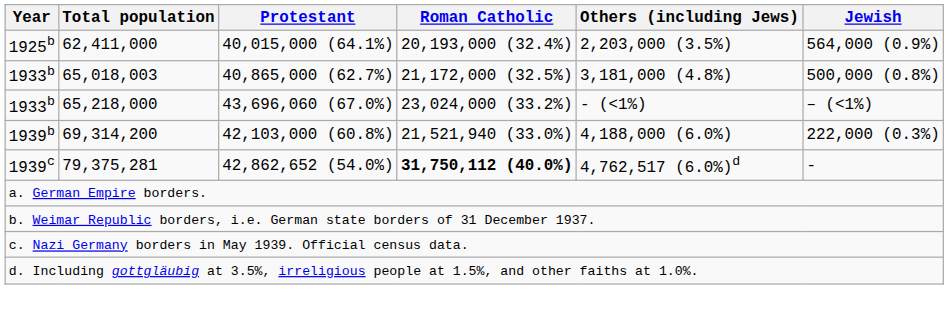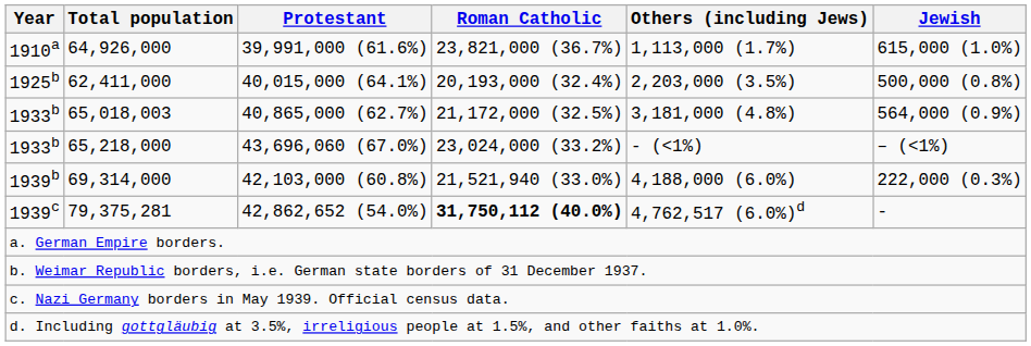+ row: 1910a | 64,926,000 | 39,991,000 (61.6%) | 23,821,000 (36.7%) | 1,113,000 (1.7%) | 615,000 (1.0%)
40,015,000 (64.1%) | Jewish: 564,000 (0.9%) -> 500,000 (0.8%)
40,865,000 (62.7%) | Jewish: 500,000 (0.8%) -> 564,000 (0.9%)
42,103,000 (60.8%) | Total population: 69,314,200 -> 69,314,000
